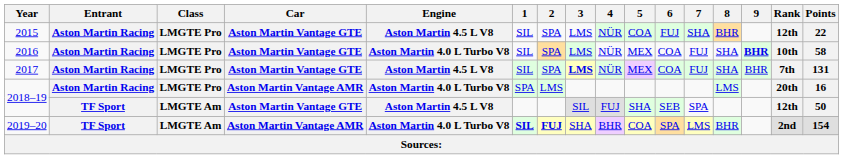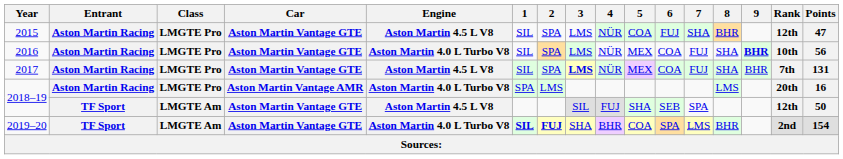2015 | Points: 22 -> 47
2016 | Points: 58 -> 56
2019–20 | Car: Aston Martin Vantage AMR -> Aston Martin Vantage GTE
